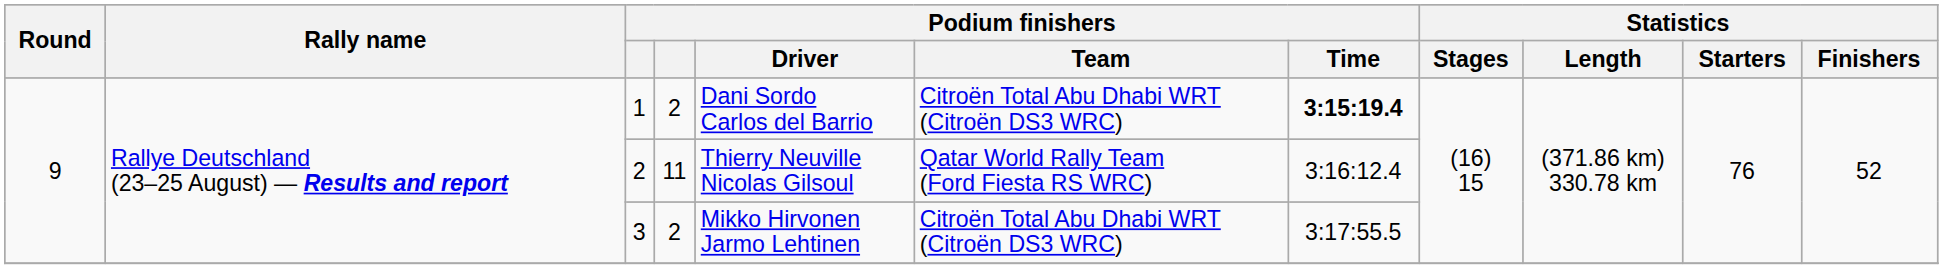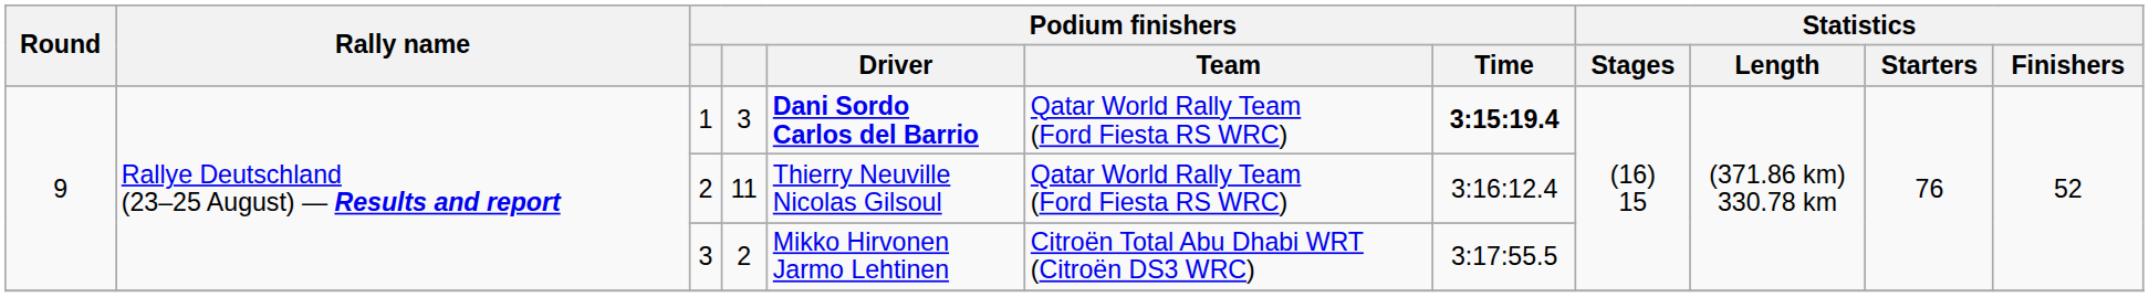1 | column 4: 2 -> 3
1 | Podium finishers / Driver: normal -> bold
1 | Podium finishers / Team: Citroën Total Abu Dhabi WRT (Citroën DS3 WRC) -> Qatar World Rally Team (Ford Fiesta RS WRC)
